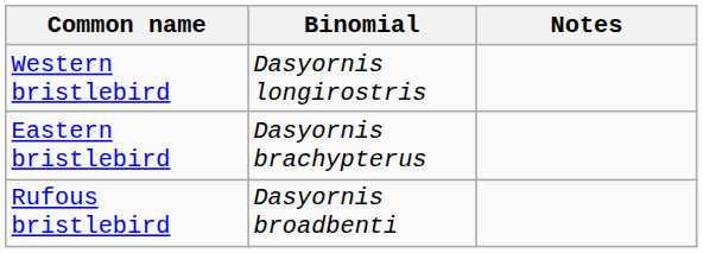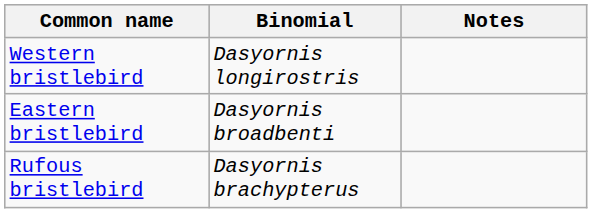Eastern bristlebird | Binomial: Dasyornis brachypterus -> Dasyornis broadbenti
Rufous bristlebird | Binomial: Dasyornis broadbenti -> Dasyornis brachypterus
